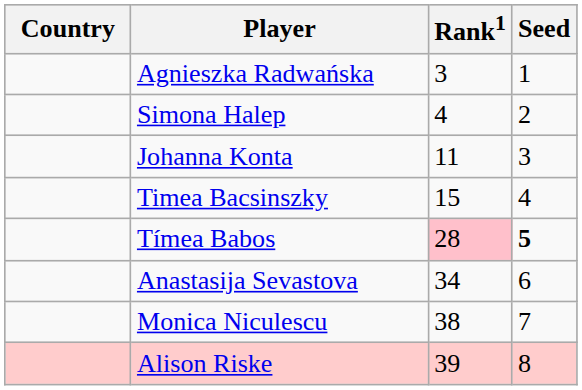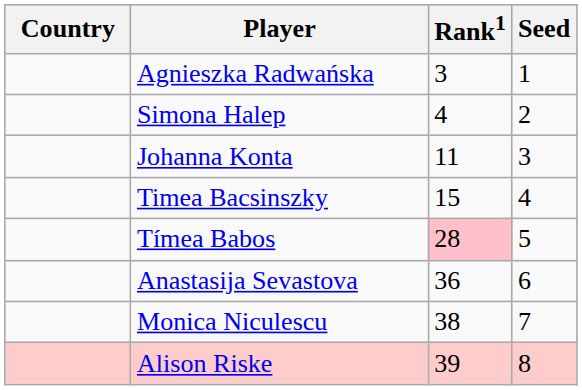Tímea Babos | Seed: bold -> normal
Anastasija Sevastova | Rank1: 34 -> 36
